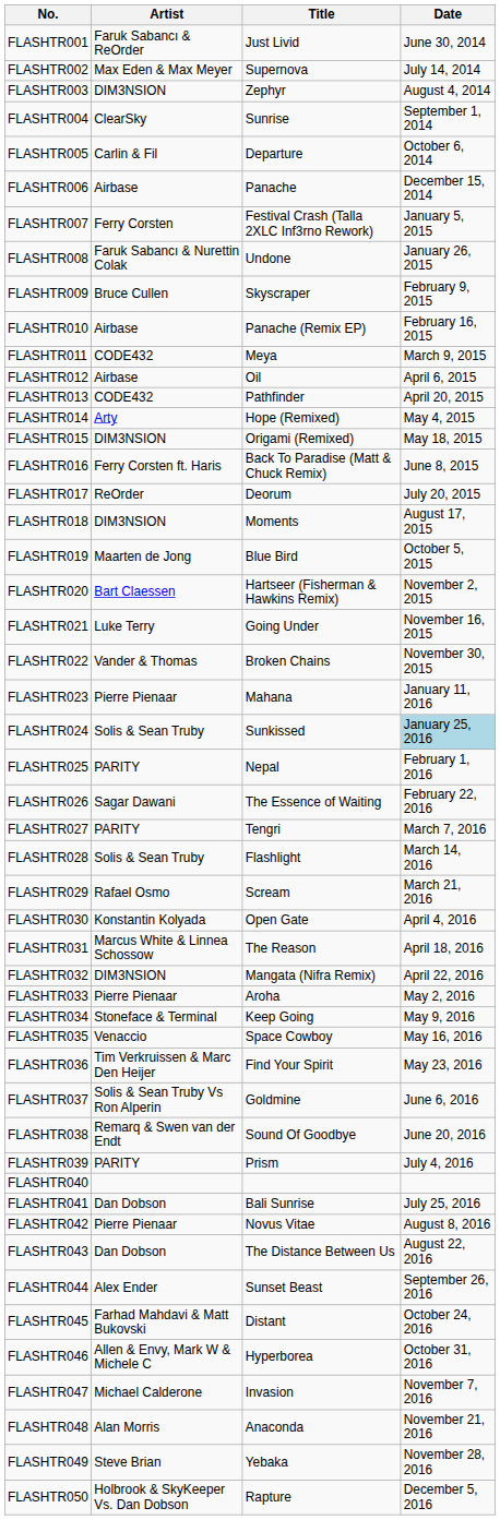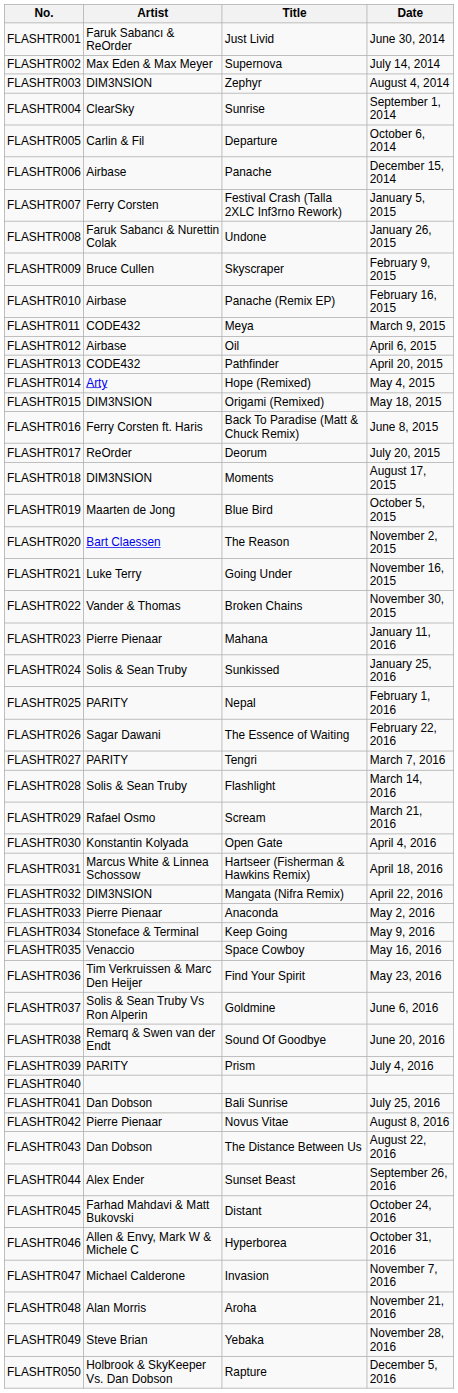FLASHTR020 | Title: Hartseer (Fisherman & Hawkins Remix) -> The Reason
FLASHTR024 | Date: lightblue background -> no background
FLASHTR031 | Title: The Reason -> Hartseer (Fisherman & Hawkins Remix)
FLASHTR033 | Title: Aroha -> Anaconda
FLASHTR048 | Title: Anaconda -> Aroha
